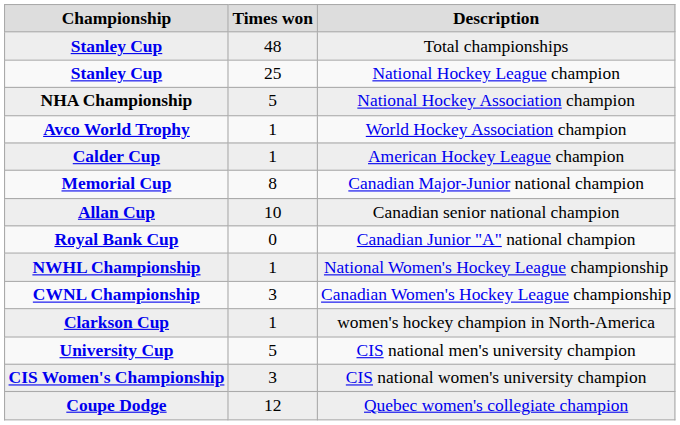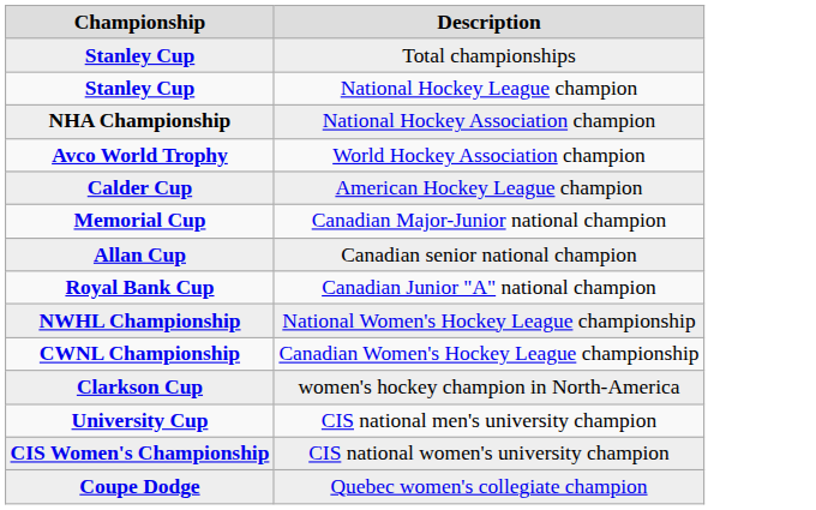- column: Times won | 48 | 25 | 5 | 1 | 1 | 8 | 10 | 0 | 1 | 3 | 1 | 5 | 3 | 12
